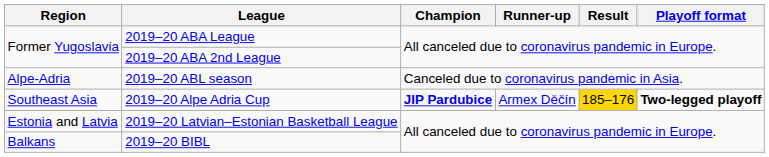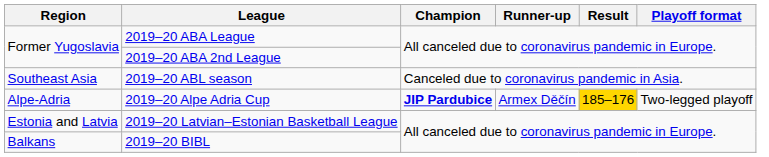2019–20 ABL season | Region: Alpe-Adria -> Southeast Asia
2019–20 Alpe Adria Cup | Region: Southeast Asia -> Alpe-Adria
2019–20 Alpe Adria Cup | Playoff format: bold -> normal
